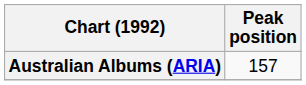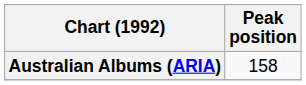Australian Albums (ARIA) | Peak position: 157 -> 158
